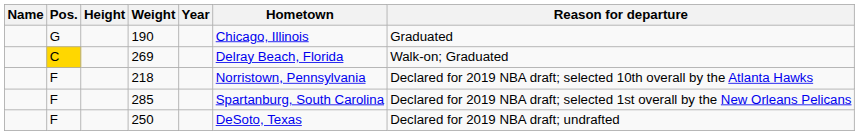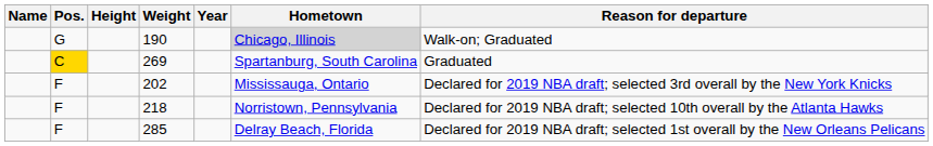190 | Hometown: no background -> lightgrey background
190 | Reason for departure: Graduated -> Walk-on; Graduated
269 | Hometown: Delray Beach, Florida -> Spartanburg, South Carolina
269 | Reason for departure: Walk-on; Graduated -> Graduated
+ row: F | 202 | Mississauga, Ontario | Declared for 2019 NBA draft; selected 3rd overall by the New York Knicks
285 | Hometown: Spartanburg, South Carolina -> Delray Beach, Florida
- row: F | 250 | DeSoto, Texas | Declared for 2019 NBA draft; undrafted
